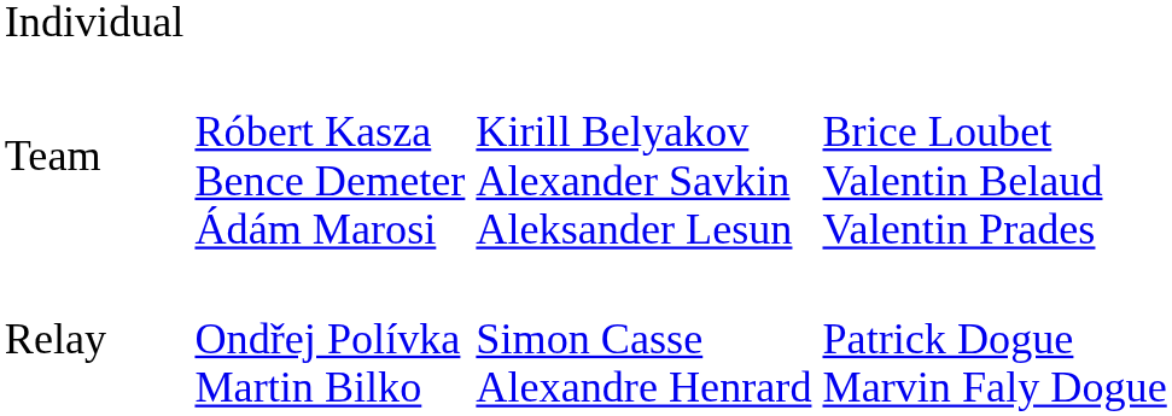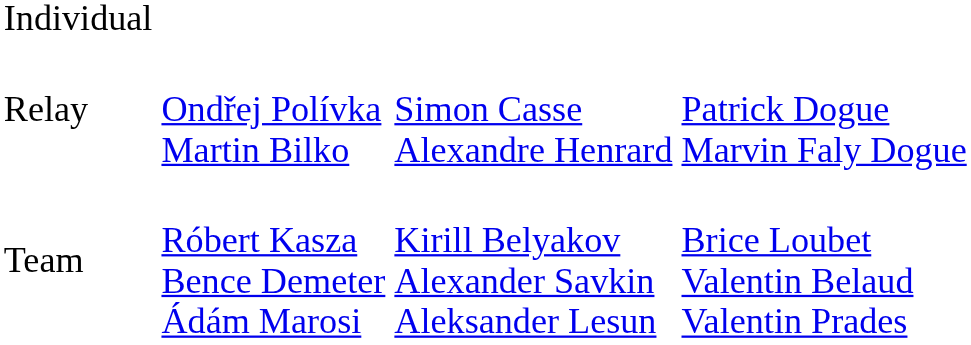rows swapped: Team <-> Relay
